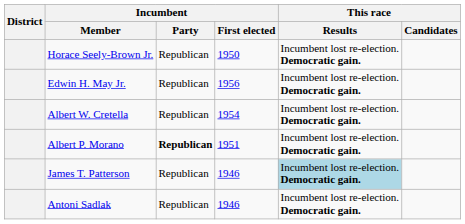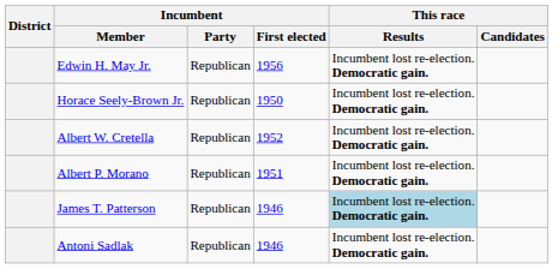rows swapped: Edwin H. May Jr. <-> Horace Seely-Brown Jr.
Albert W. Cretella | Incumbent / First elected: 1954 -> 1952
Albert P. Morano | Incumbent / Party: bold -> normal
